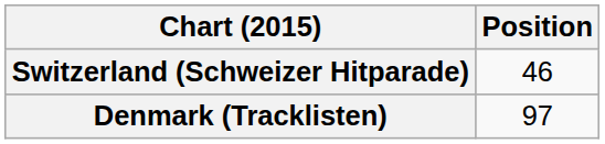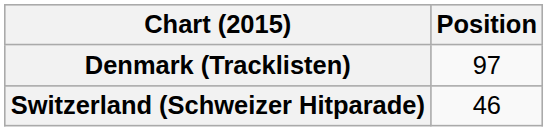rows swapped: Denmark (Tracklisten) <-> Switzerland (Schweizer Hitparade)
